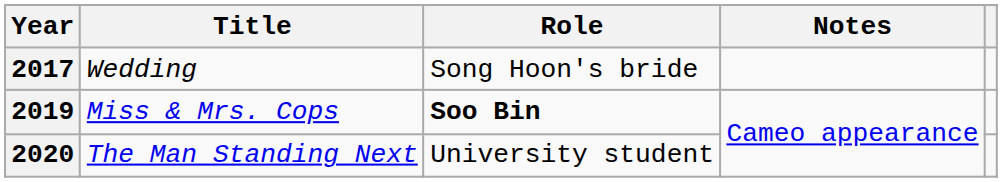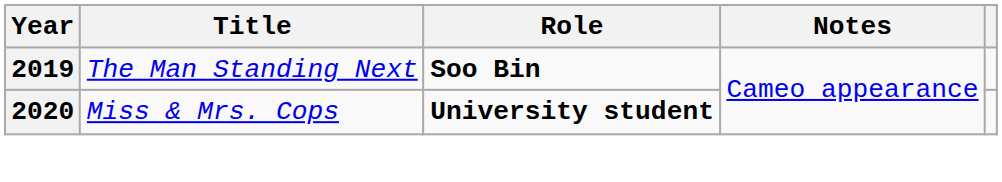- row: 2017 | Wedding | Song Hoon's bride
2019 | Title: Miss & Mrs. Cops -> The Man Standing Next
2020 | Title: The Man Standing Next -> Miss & Mrs. Cops
2020 | Role: normal -> bold
